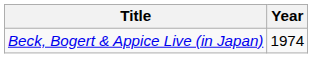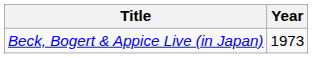Beck, Bogert & Appice Live (in Japan) | Year: 1974 -> 1973
